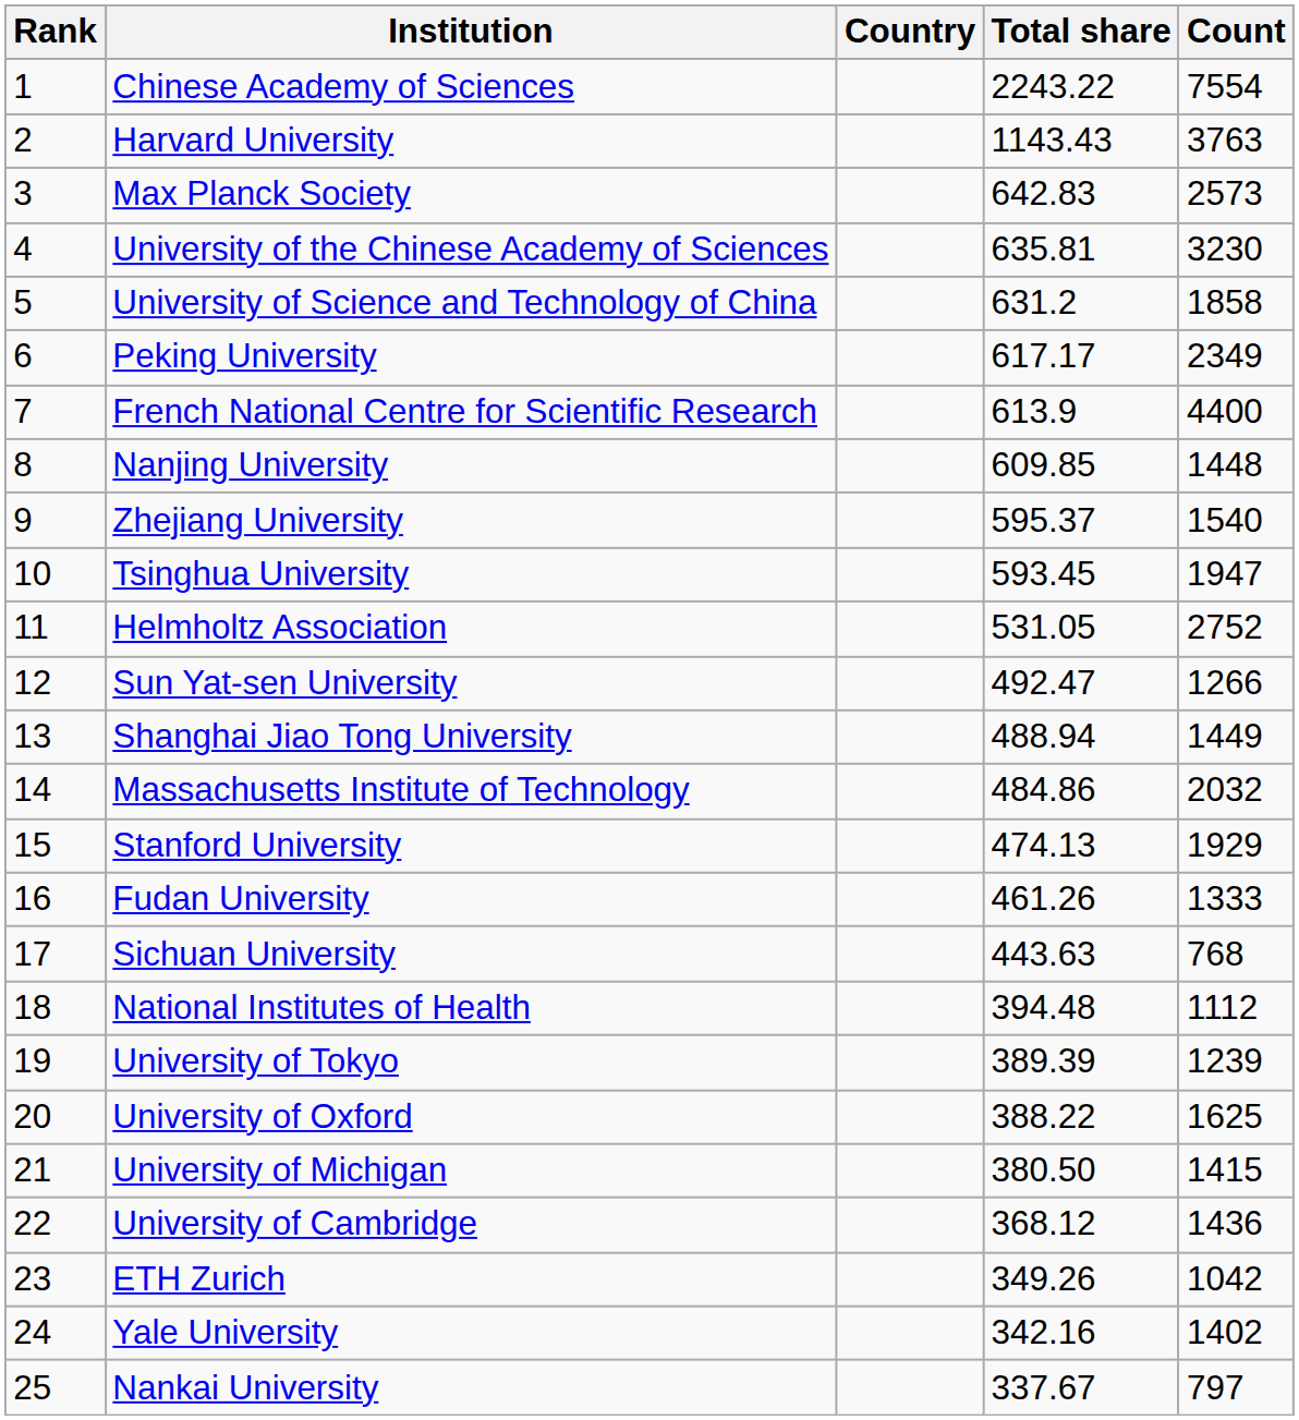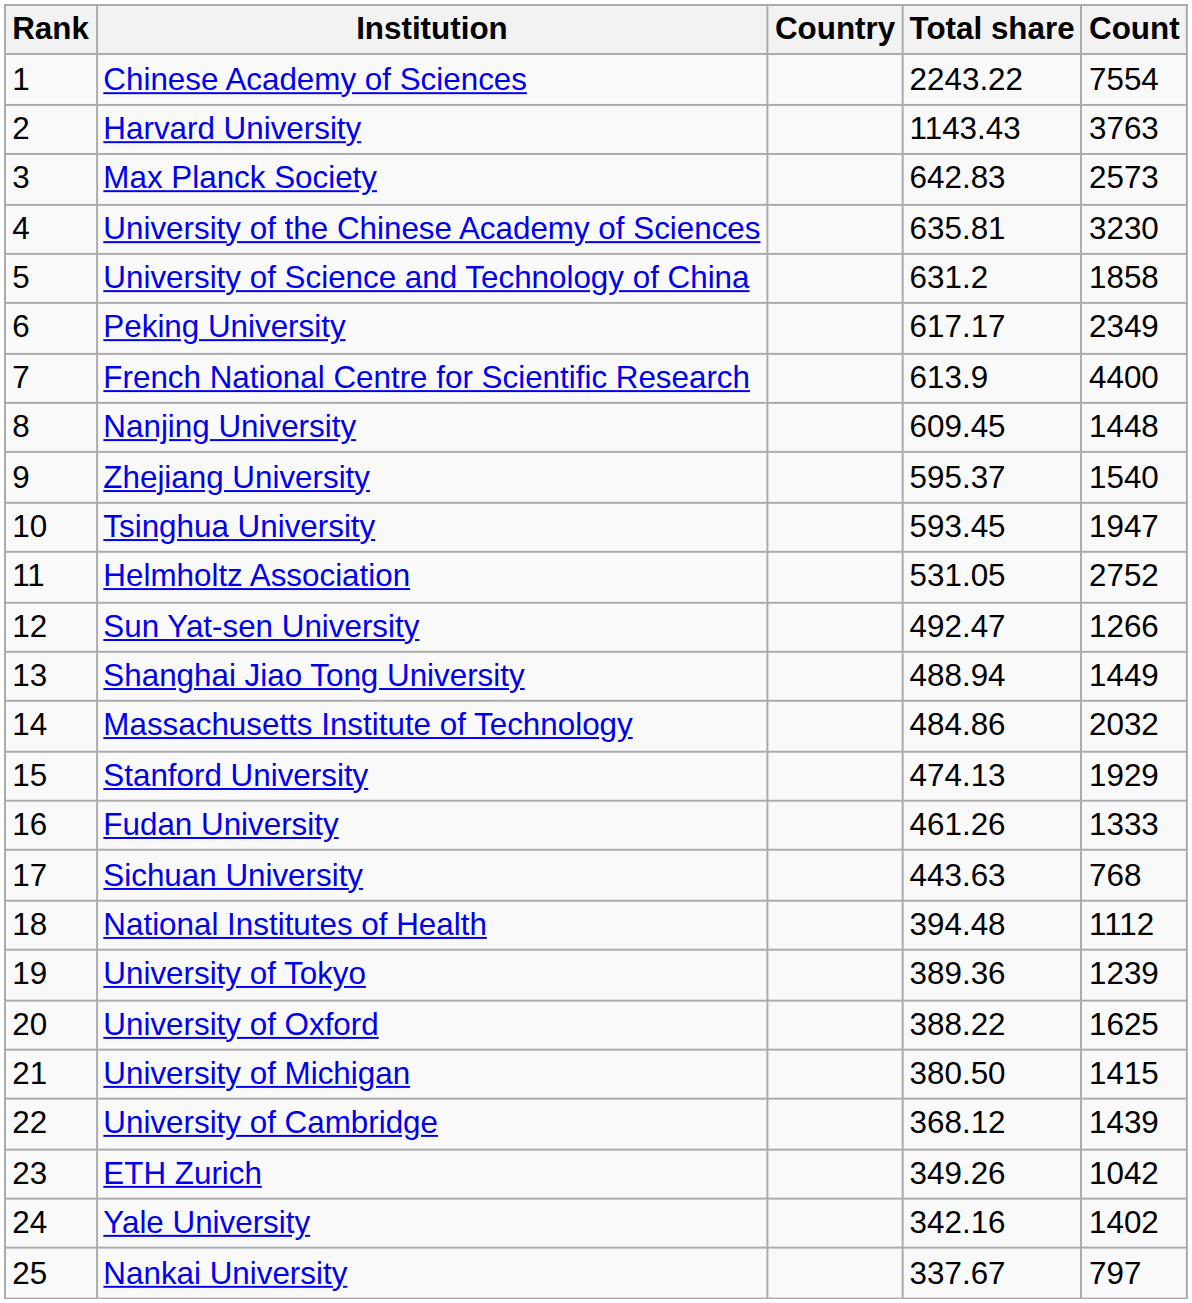Nanjing University | Total share: 609.85 -> 609.45
University of Tokyo | Total share: 389.39 -> 389.36
University of Cambridge | Count: 1436 -> 1439
